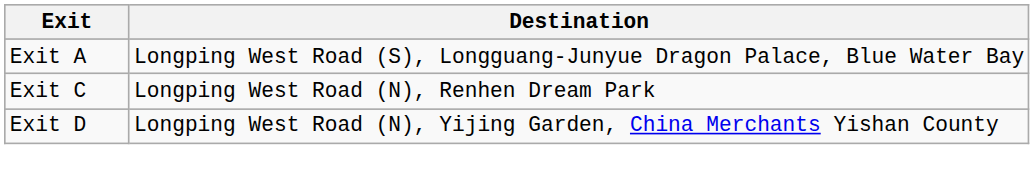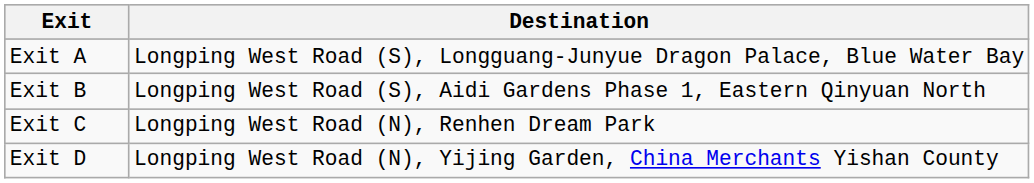+ row: Exit B | Longping West Road (S), Aidi Gardens Phase 1, Eastern Qinyuan North
